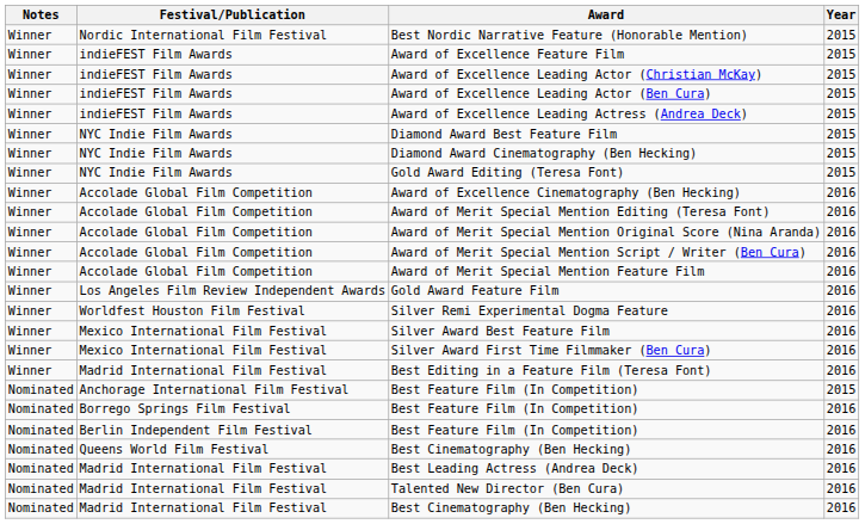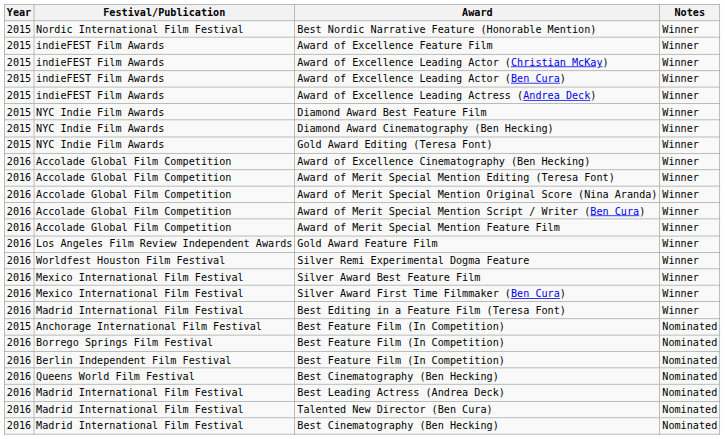columns swapped: Year <-> Notes
